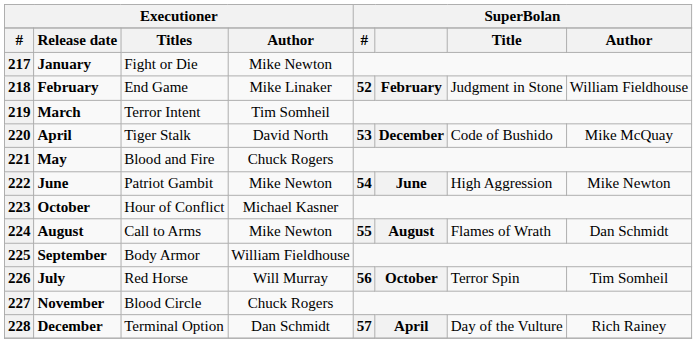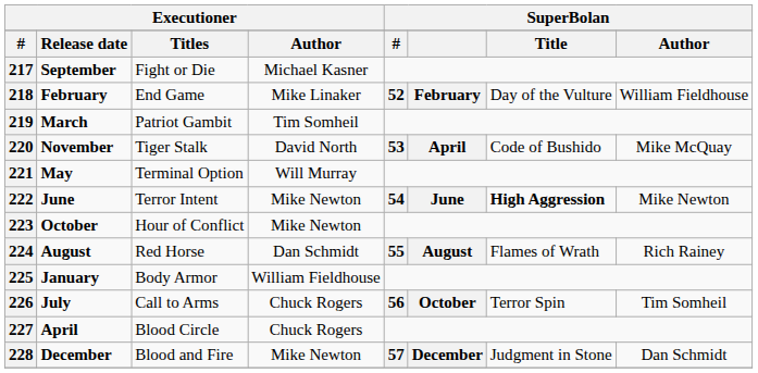217 | column 2: January -> September
217 | column 4: Mike Newton -> Michael Kasner
218 | column 7: Judgment in Stone -> Day of the Vulture
219 | column 3: Terror Intent -> Patriot Gambit
220 | column 2: April -> November
220 | column 6: December -> April
221 | column 3: Blood and Fire -> Terminal Option
221 | column 4: Chuck Rogers -> Will Murray
222 | column 3: Patriot Gambit -> Terror Intent
222 | column 7: normal -> bold
223 | column 4: Michael Kasner -> Mike Newton
224 | column 3: Call to Arms -> Red Horse
224 | column 4: Mike Newton -> Dan Schmidt
224 | column 8: Dan Schmidt -> Rich Rainey
225 | column 2: September -> January
226 | column 3: Red Horse -> Call to Arms
226 | column 4: Will Murray -> Chuck Rogers
227 | column 2: November -> April
228 | column 3: Terminal Option -> Blood and Fire
228 | column 4: Dan Schmidt -> Mike Newton
228 | column 6: April -> December
228 | column 7: Day of the Vulture -> Judgment in Stone
228 | column 8: Rich Rainey -> Dan Schmidt
